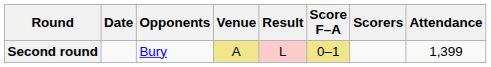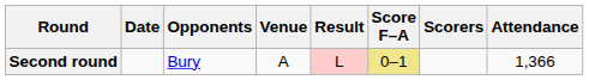Second round | Venue: khaki background -> no background
Second round | Attendance: 1,399 -> 1,366
